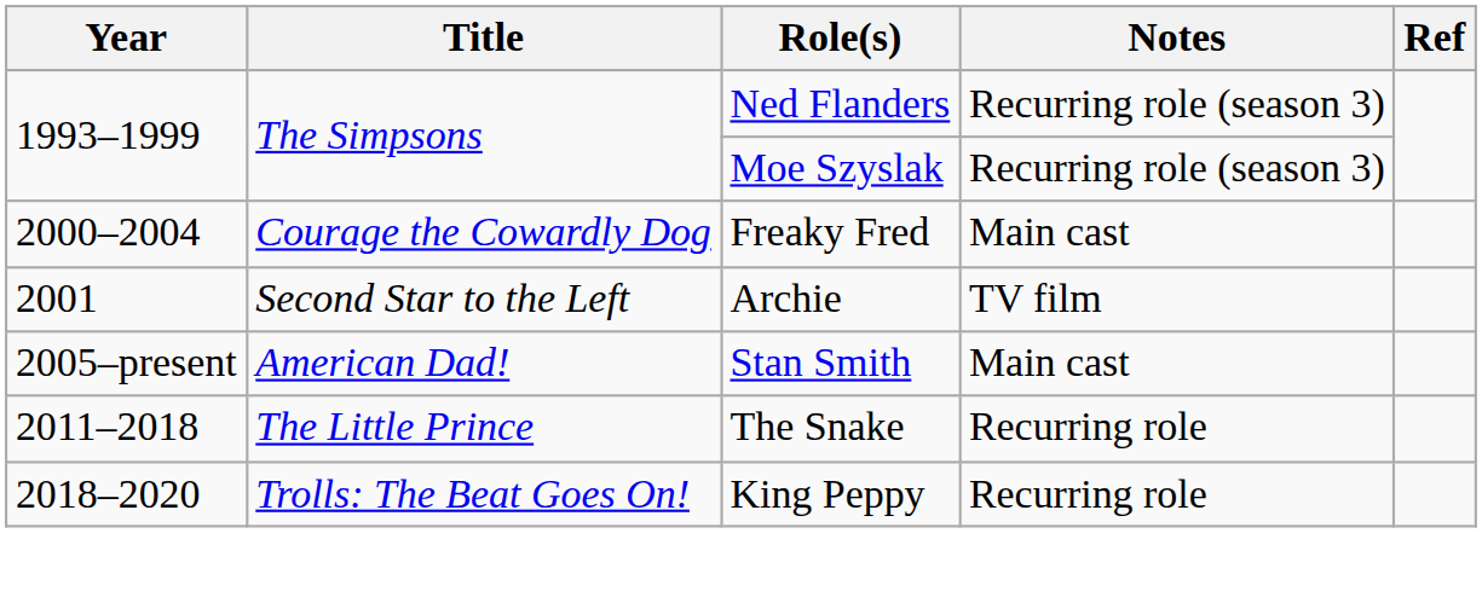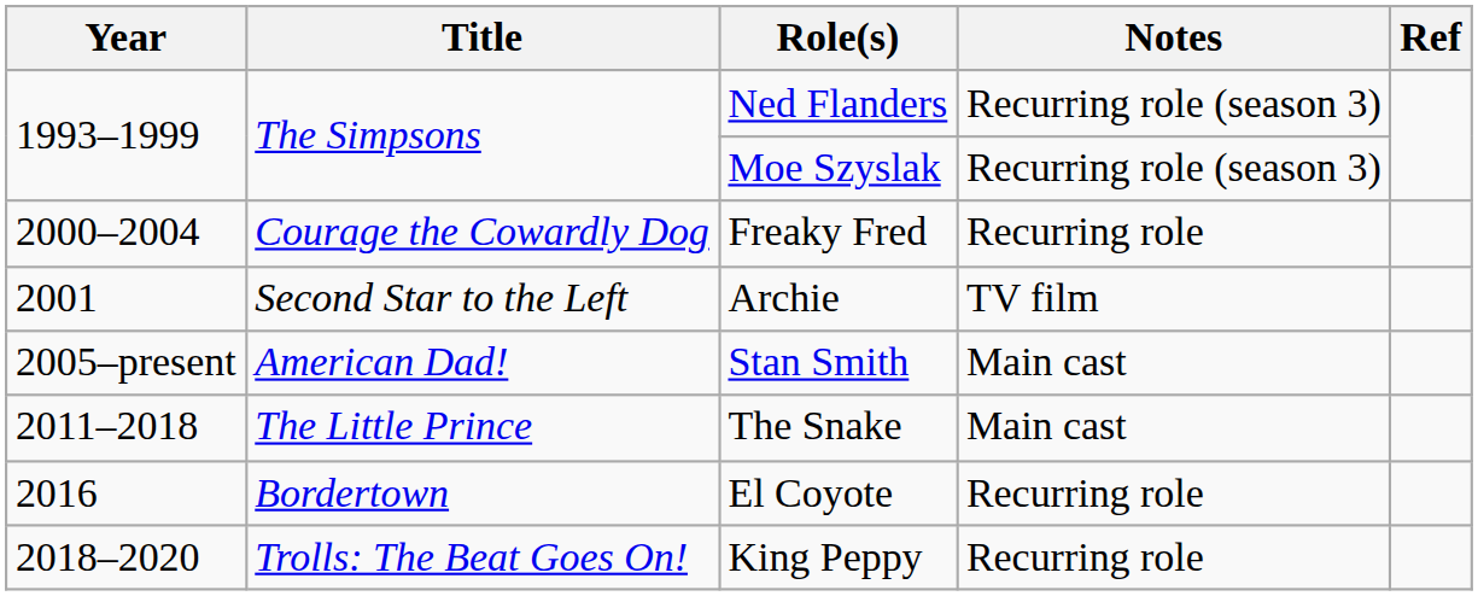Freaky Fred | Notes: Main cast -> Recurring role
The Snake | Notes: Recurring role -> Main cast
+ row: 2016 | Bordertown | El Coyote | Recurring role
